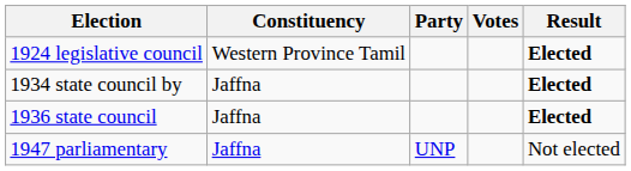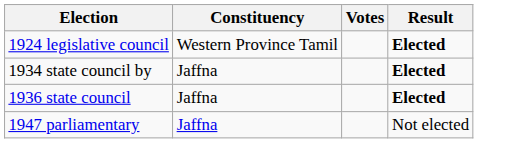- column: Party | UNP
